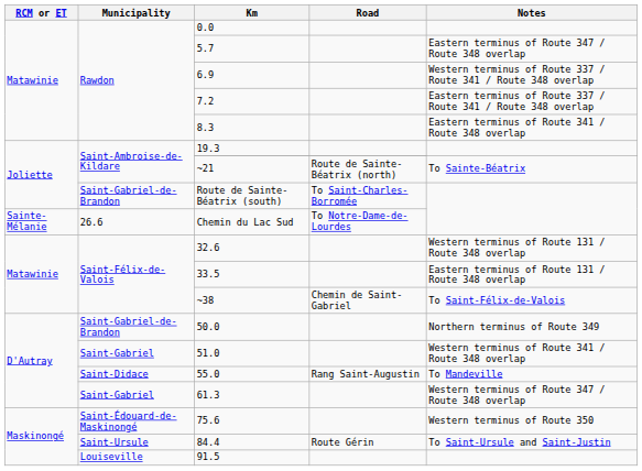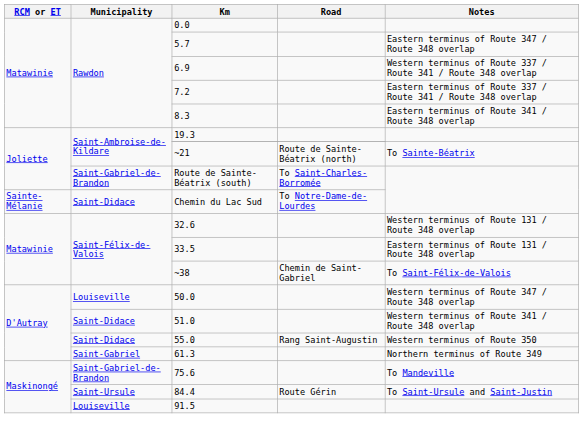Chemin du Lac Sud | Municipality: 26.6 -> Saint-Didace
50.0 | Municipality: Saint-Gabriel-de-Brandon -> Louiseville
50.0 | Notes: Northern terminus of Route 349 -> Western terminus of Route 347 / Route 348 overlap
51.0 | Municipality: Saint-Gabriel -> Saint-Didace
55.0 | Notes: To Mandeville -> Western terminus of Route 350
61.3 | Notes: Western terminus of Route 347 / Route 348 overlap -> Northern terminus of Route 349
75.6 | Municipality: Saint-Édouard-de-Maskinongé -> Saint-Gabriel-de-Brandon
75.6 | Notes: Western terminus of Route 350 -> To Mandeville
